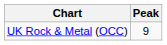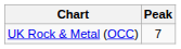UK Rock & Metal (OCC) | Peak: 9 -> 7
